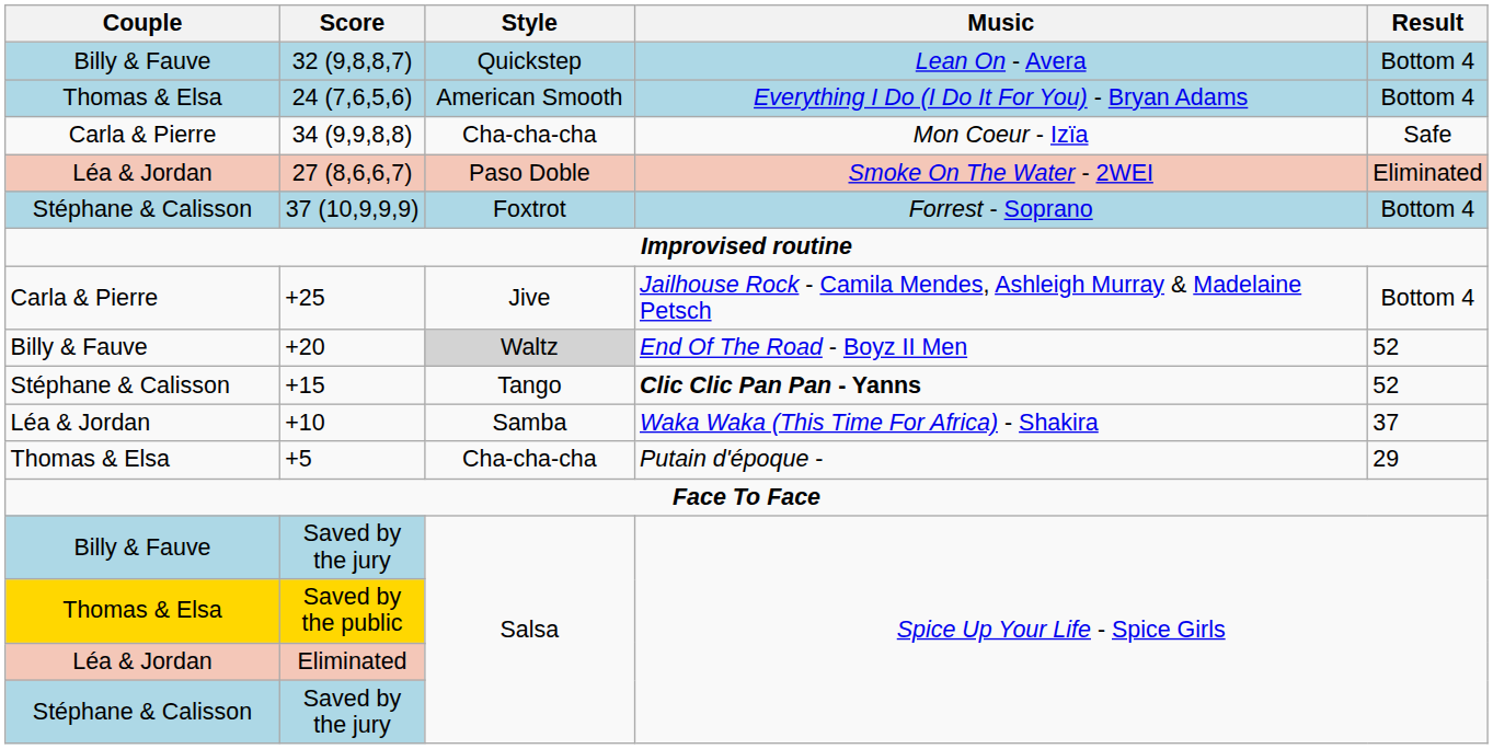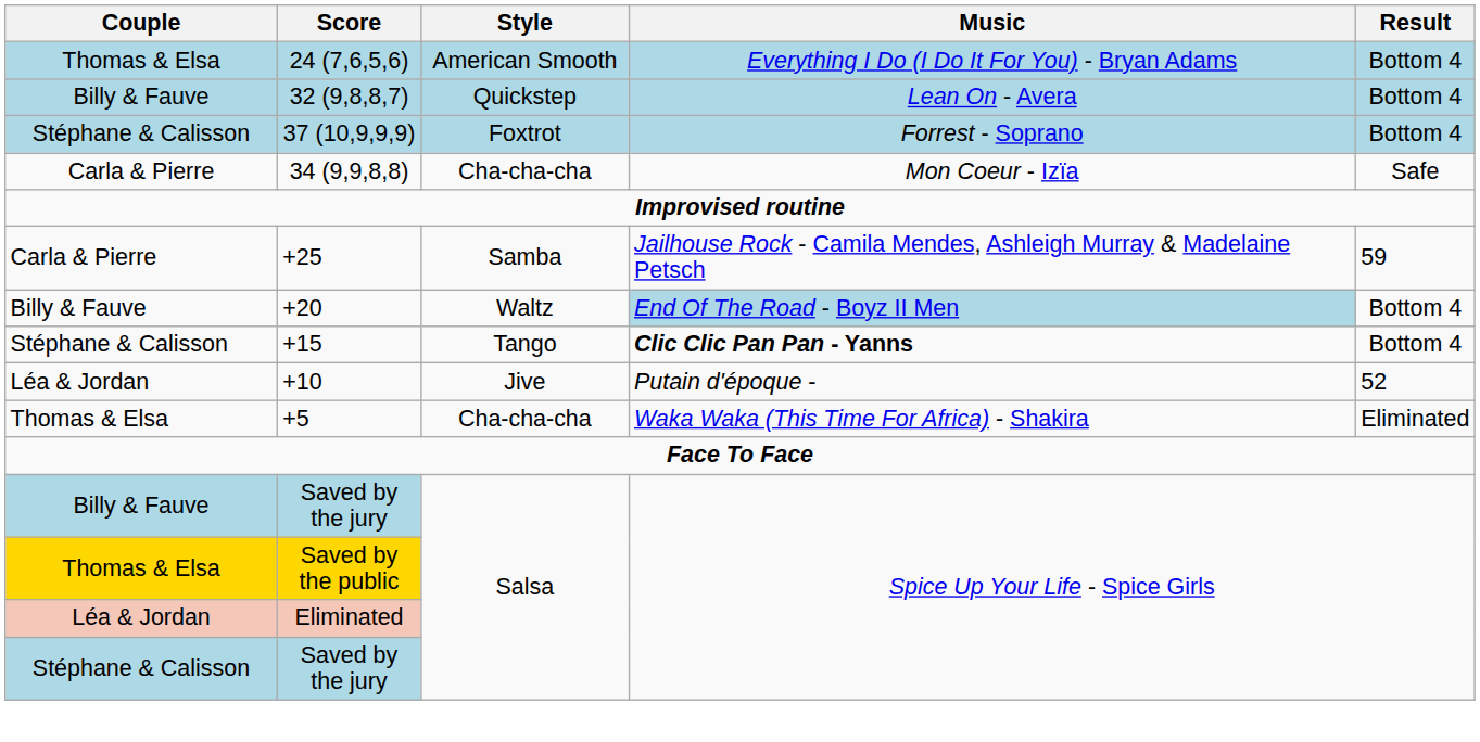rows swapped: 32 (9,8,8,7) <-> 24 (7,6,5,6)
rows swapped: 34 (9,9,8,8) <-> 37 (10,9,9,9)
- row: Léa & Jordan | 27 (8,6,6,7) | Paso Doble | Smoke On The Water - 2WEI | Eliminated
+25 | Style: Jive -> Samba
+25 | Result: Bottom 4 -> 59
+20 | Style: lightgrey background -> no background
+20 | Music: no background -> lightblue background
+20 | Result: 52 -> Bottom 4
+15 | Result: 52 -> Bottom 4
+10 | Style: Samba -> Jive
+10 | Music: Waka Waka (This Time For Africa) - Shakira -> Putain d'époque -
+10 | Result: 37 -> 52
+5 | Music: Putain d'époque - -> Waka Waka (This Time For Africa) - Shakira
+5 | Result: 29 -> Eliminated
